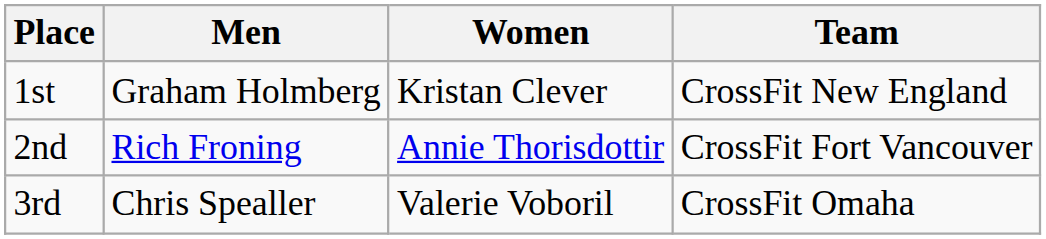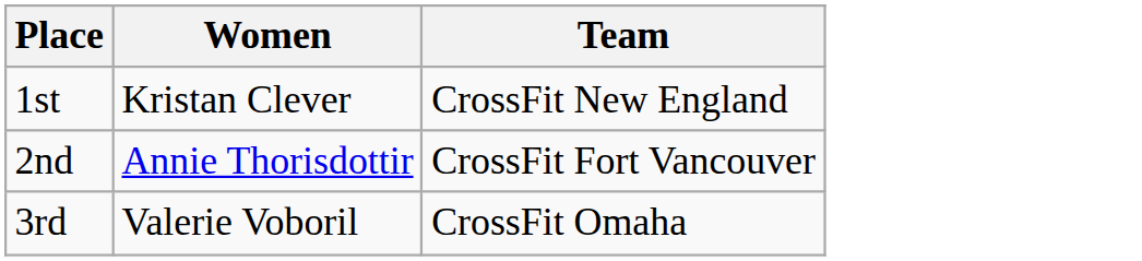- column: Men | Graham Holmberg | Rich Froning | Chris Spealler
